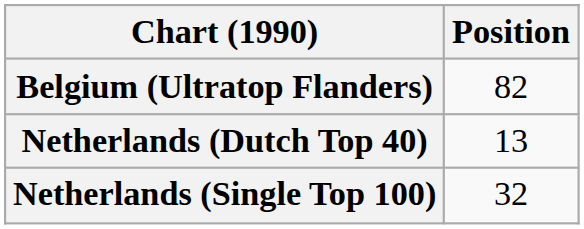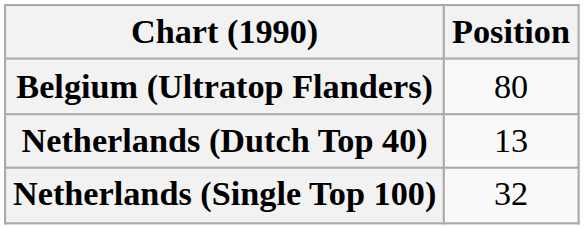Belgium (Ultratop Flanders) | Position: 82 -> 80
